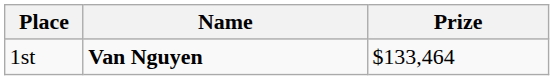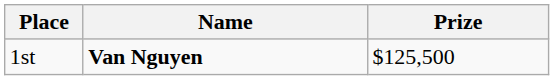1st | Prize: $133,464 -> $125,500
